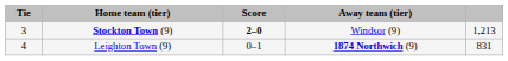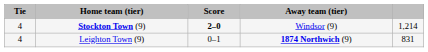Stockton Town (9) | Tie: 3 -> 4
Stockton Town (9) | column 5: 1,213 -> 1,214
